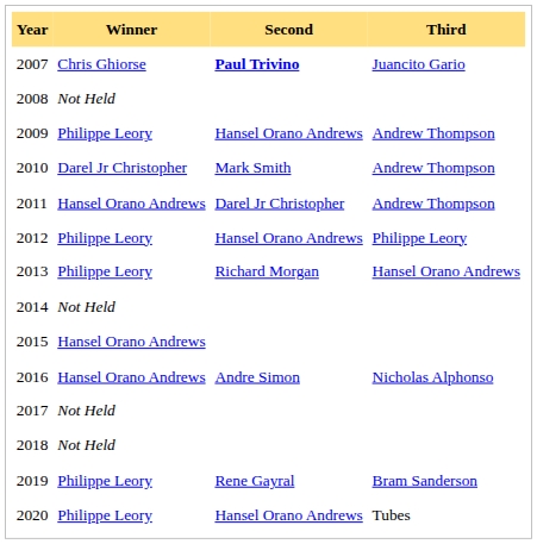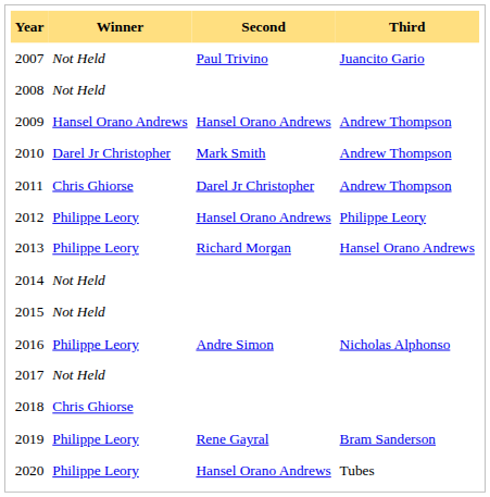2007 | Winner: Chris Ghiorse -> Not Held
2007 | Second: bold -> normal
2009 | Winner: Philippe Leory -> Hansel Orano Andrews
2011 | Winner: Hansel Orano Andrews -> Chris Ghiorse
2015 | Winner: Hansel Orano Andrews -> Not Held
2016 | Winner: Hansel Orano Andrews -> Philippe Leory
2018 | Winner: Not Held -> Chris Ghiorse
